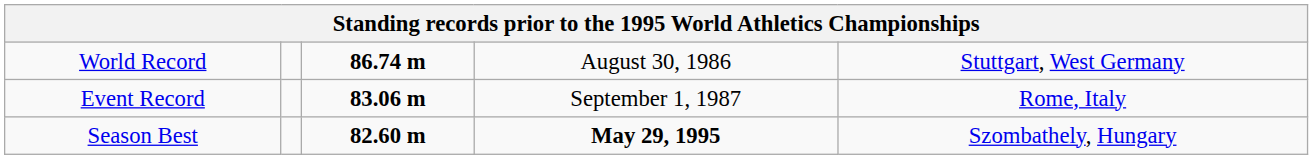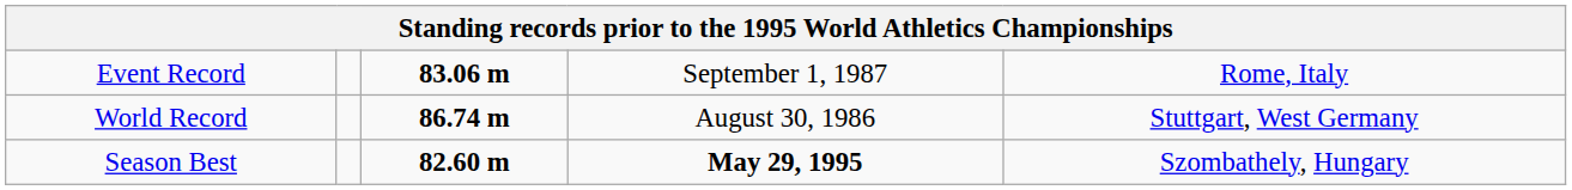rows swapped: World Record <-> Event Record
